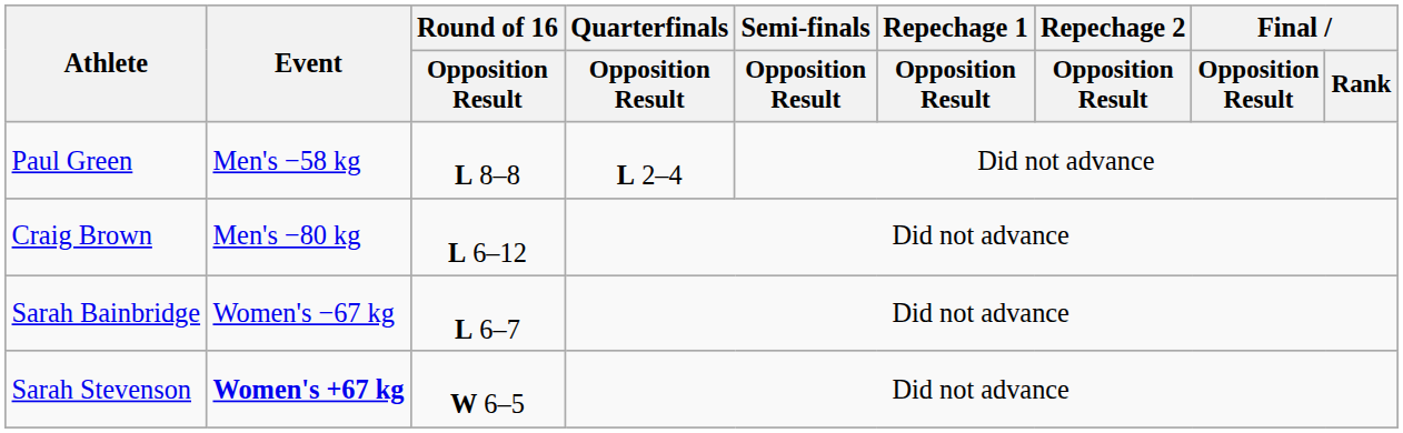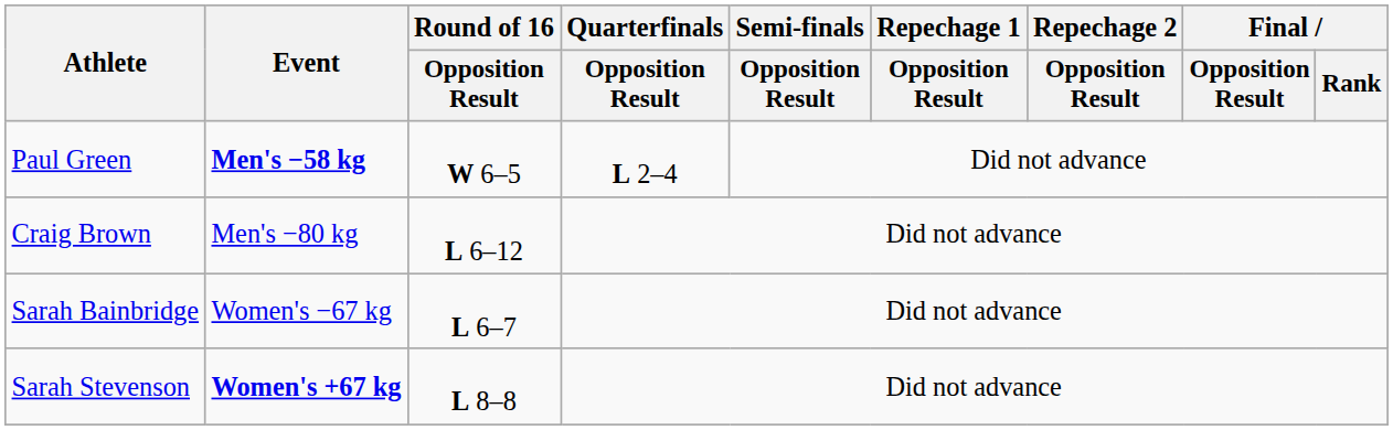Paul Green | Event: normal -> bold
Paul Green | Round of 16 / Opposition Result: L 8–8 -> W 6–5
Sarah Stevenson | Round of 16 / Opposition Result: W 6–5 -> L 8–8
